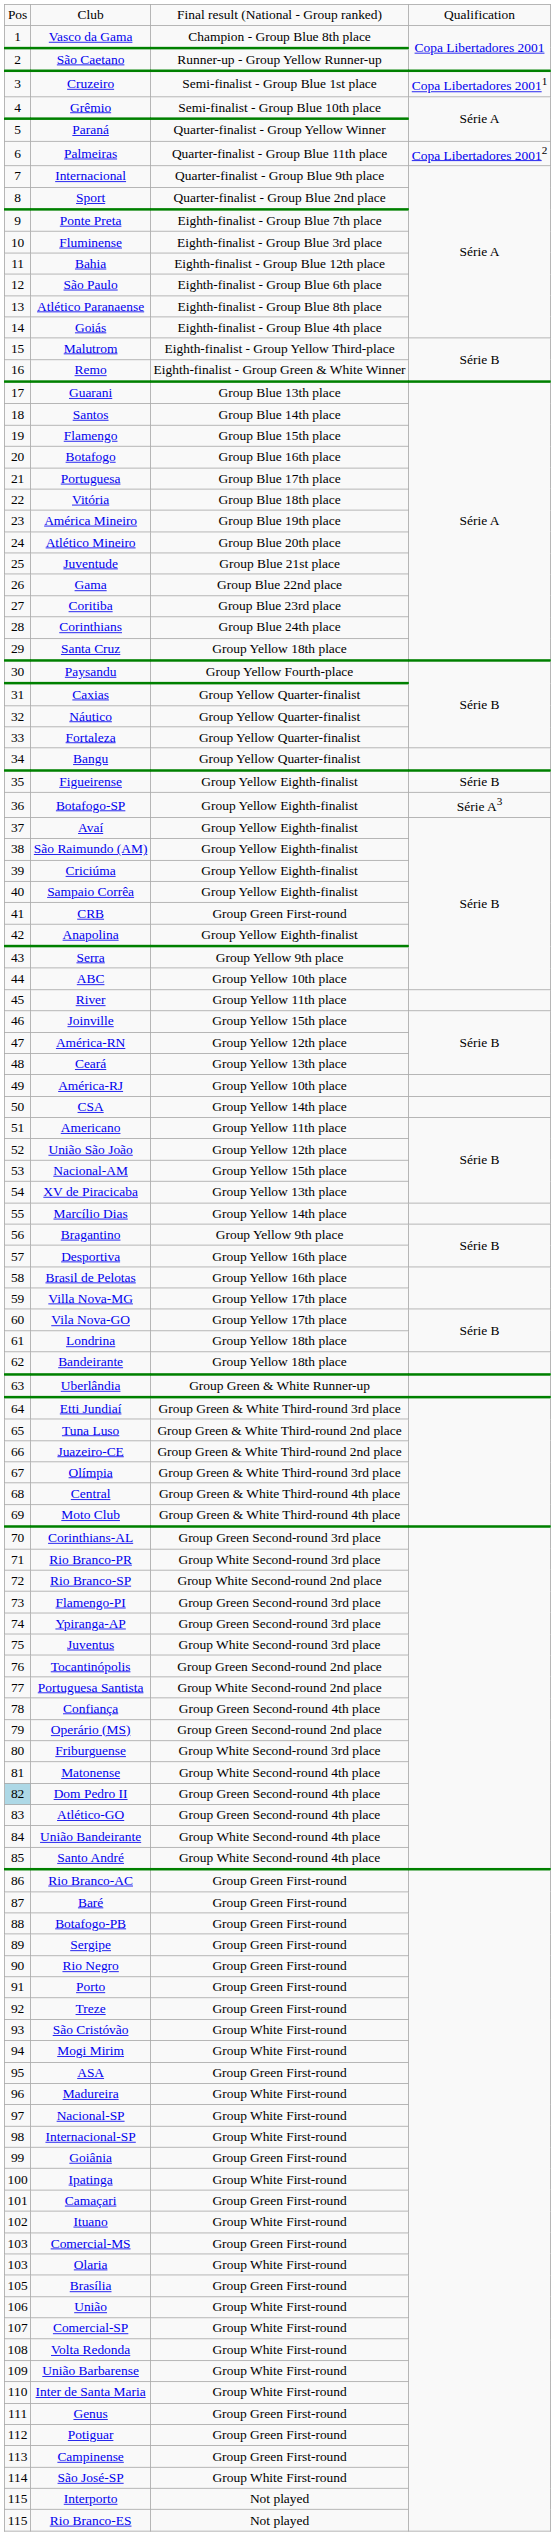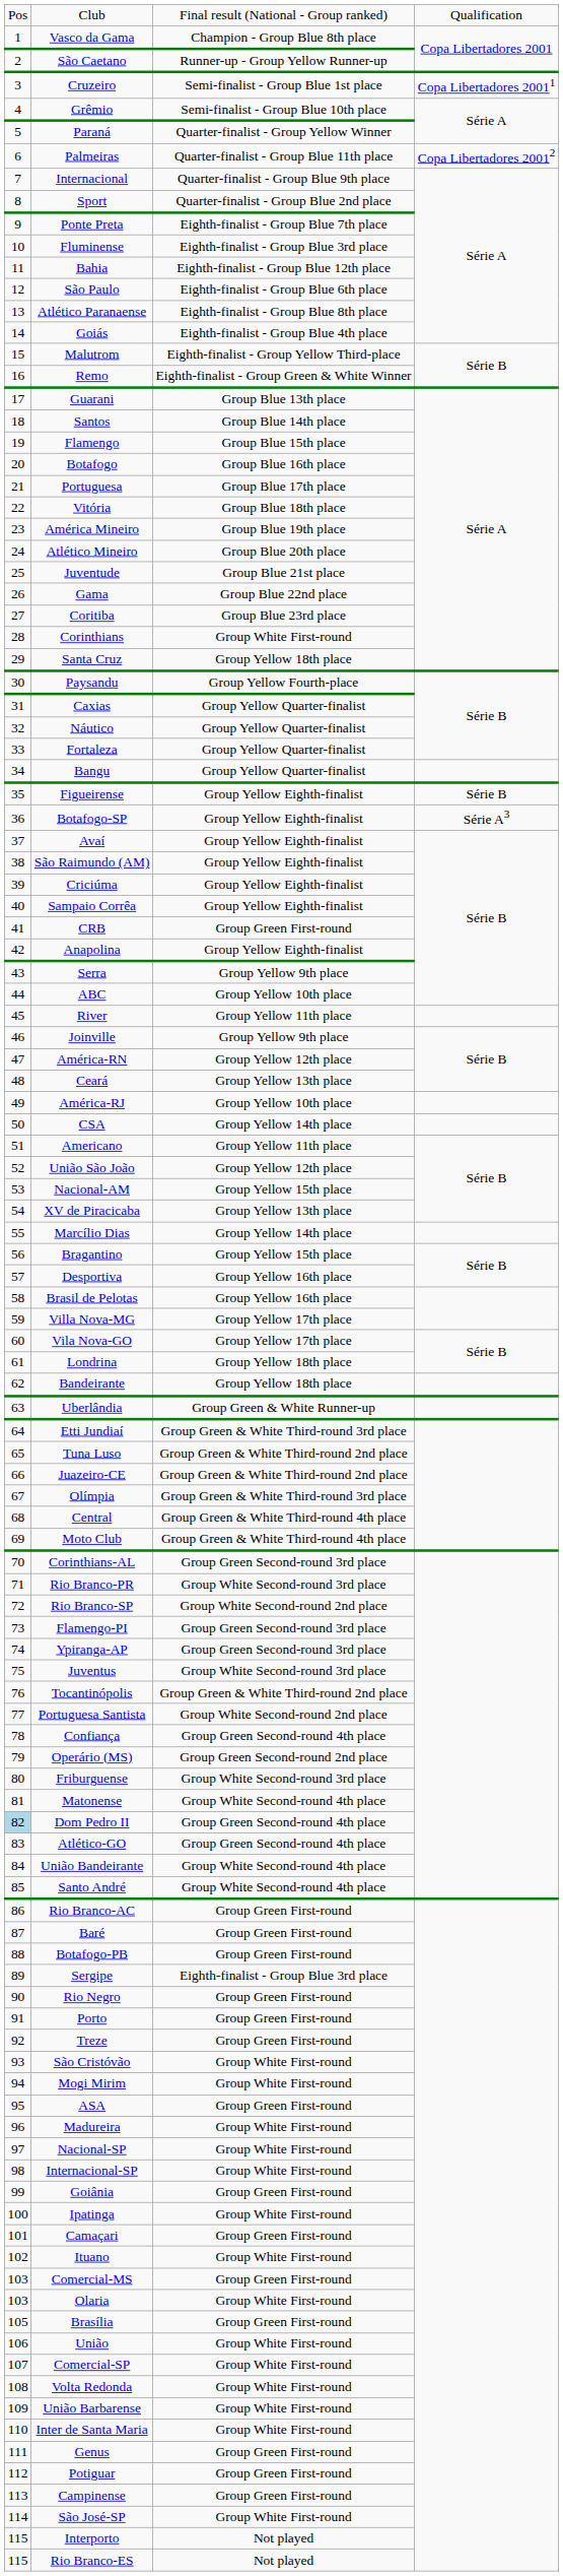Corinthians | column 3: Group Blue 24th place -> Group White First-round
Joinville | column 3: Group Yellow 15th place -> Group Yellow 9th place
Bragantino | column 3: Group Yellow 9th place -> Group Yellow 15th place
Tocantinópolis | column 3: Group Green Second-round 2nd place -> Group Green & White Third-round 2nd place
Sergipe | column 3: Group Green First-round -> Eighth-finalist - Group Blue 3rd place
